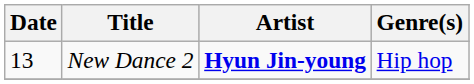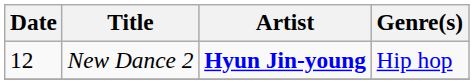New Dance 2 | Date: 13 -> 12
